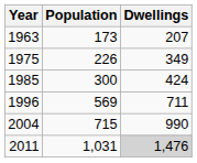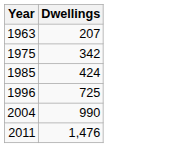- column: Population | 173 | 226 | 300 | 569 | 715 | 1,031
1975 | Dwellings: 349 -> 342
1996 | Dwellings: 711 -> 725
2011 | Dwellings: lightgrey background -> no background
